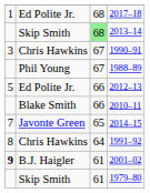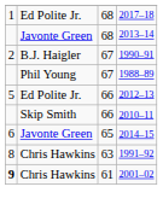2013–14 | column 2: Skip Smith -> Javonte Green
2013–14 | column 3: lightgreen background -> no background
1990–91 | column 1: 3 -> 2
1990–91 | column 2: Chris Hawkins -> B.J. Haigler
2010–11 | column 2: Blake Smith -> Skip Smith
2014–15 | column 1: 7 -> 6
1991–92 | column 3: 64 -> 63
2001–02 | column 2: B.J. Haigler -> Chris Hawkins
- row: Skip Smith | 61 | 1979–80
